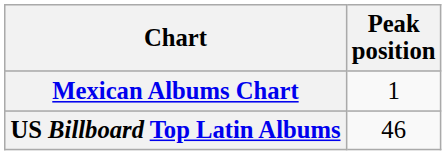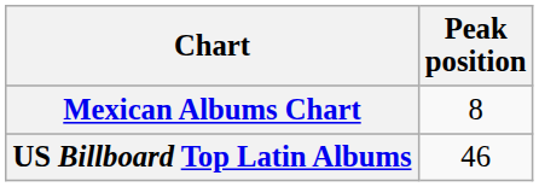Mexican Albums Chart | Peak position: 1 -> 8
